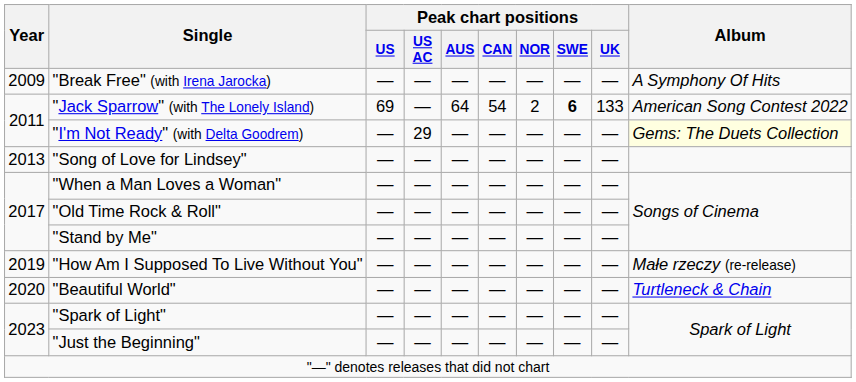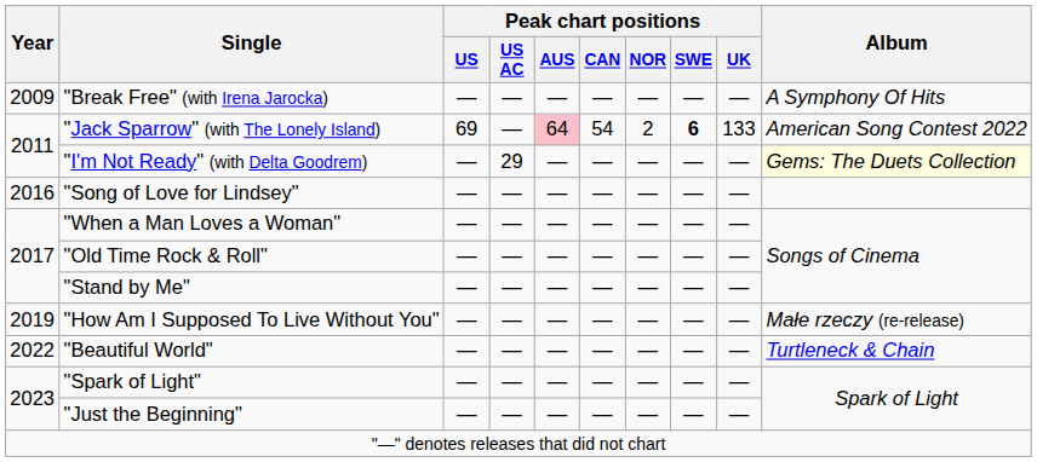"Jack Sparrow" (with The Lonely Island) | Peak chart positions / AUS: no background -> pink background
"Song of Love for Lindsey" | Year: 2013 -> 2016
"Beautiful World" | Year: 2020 -> 2022
